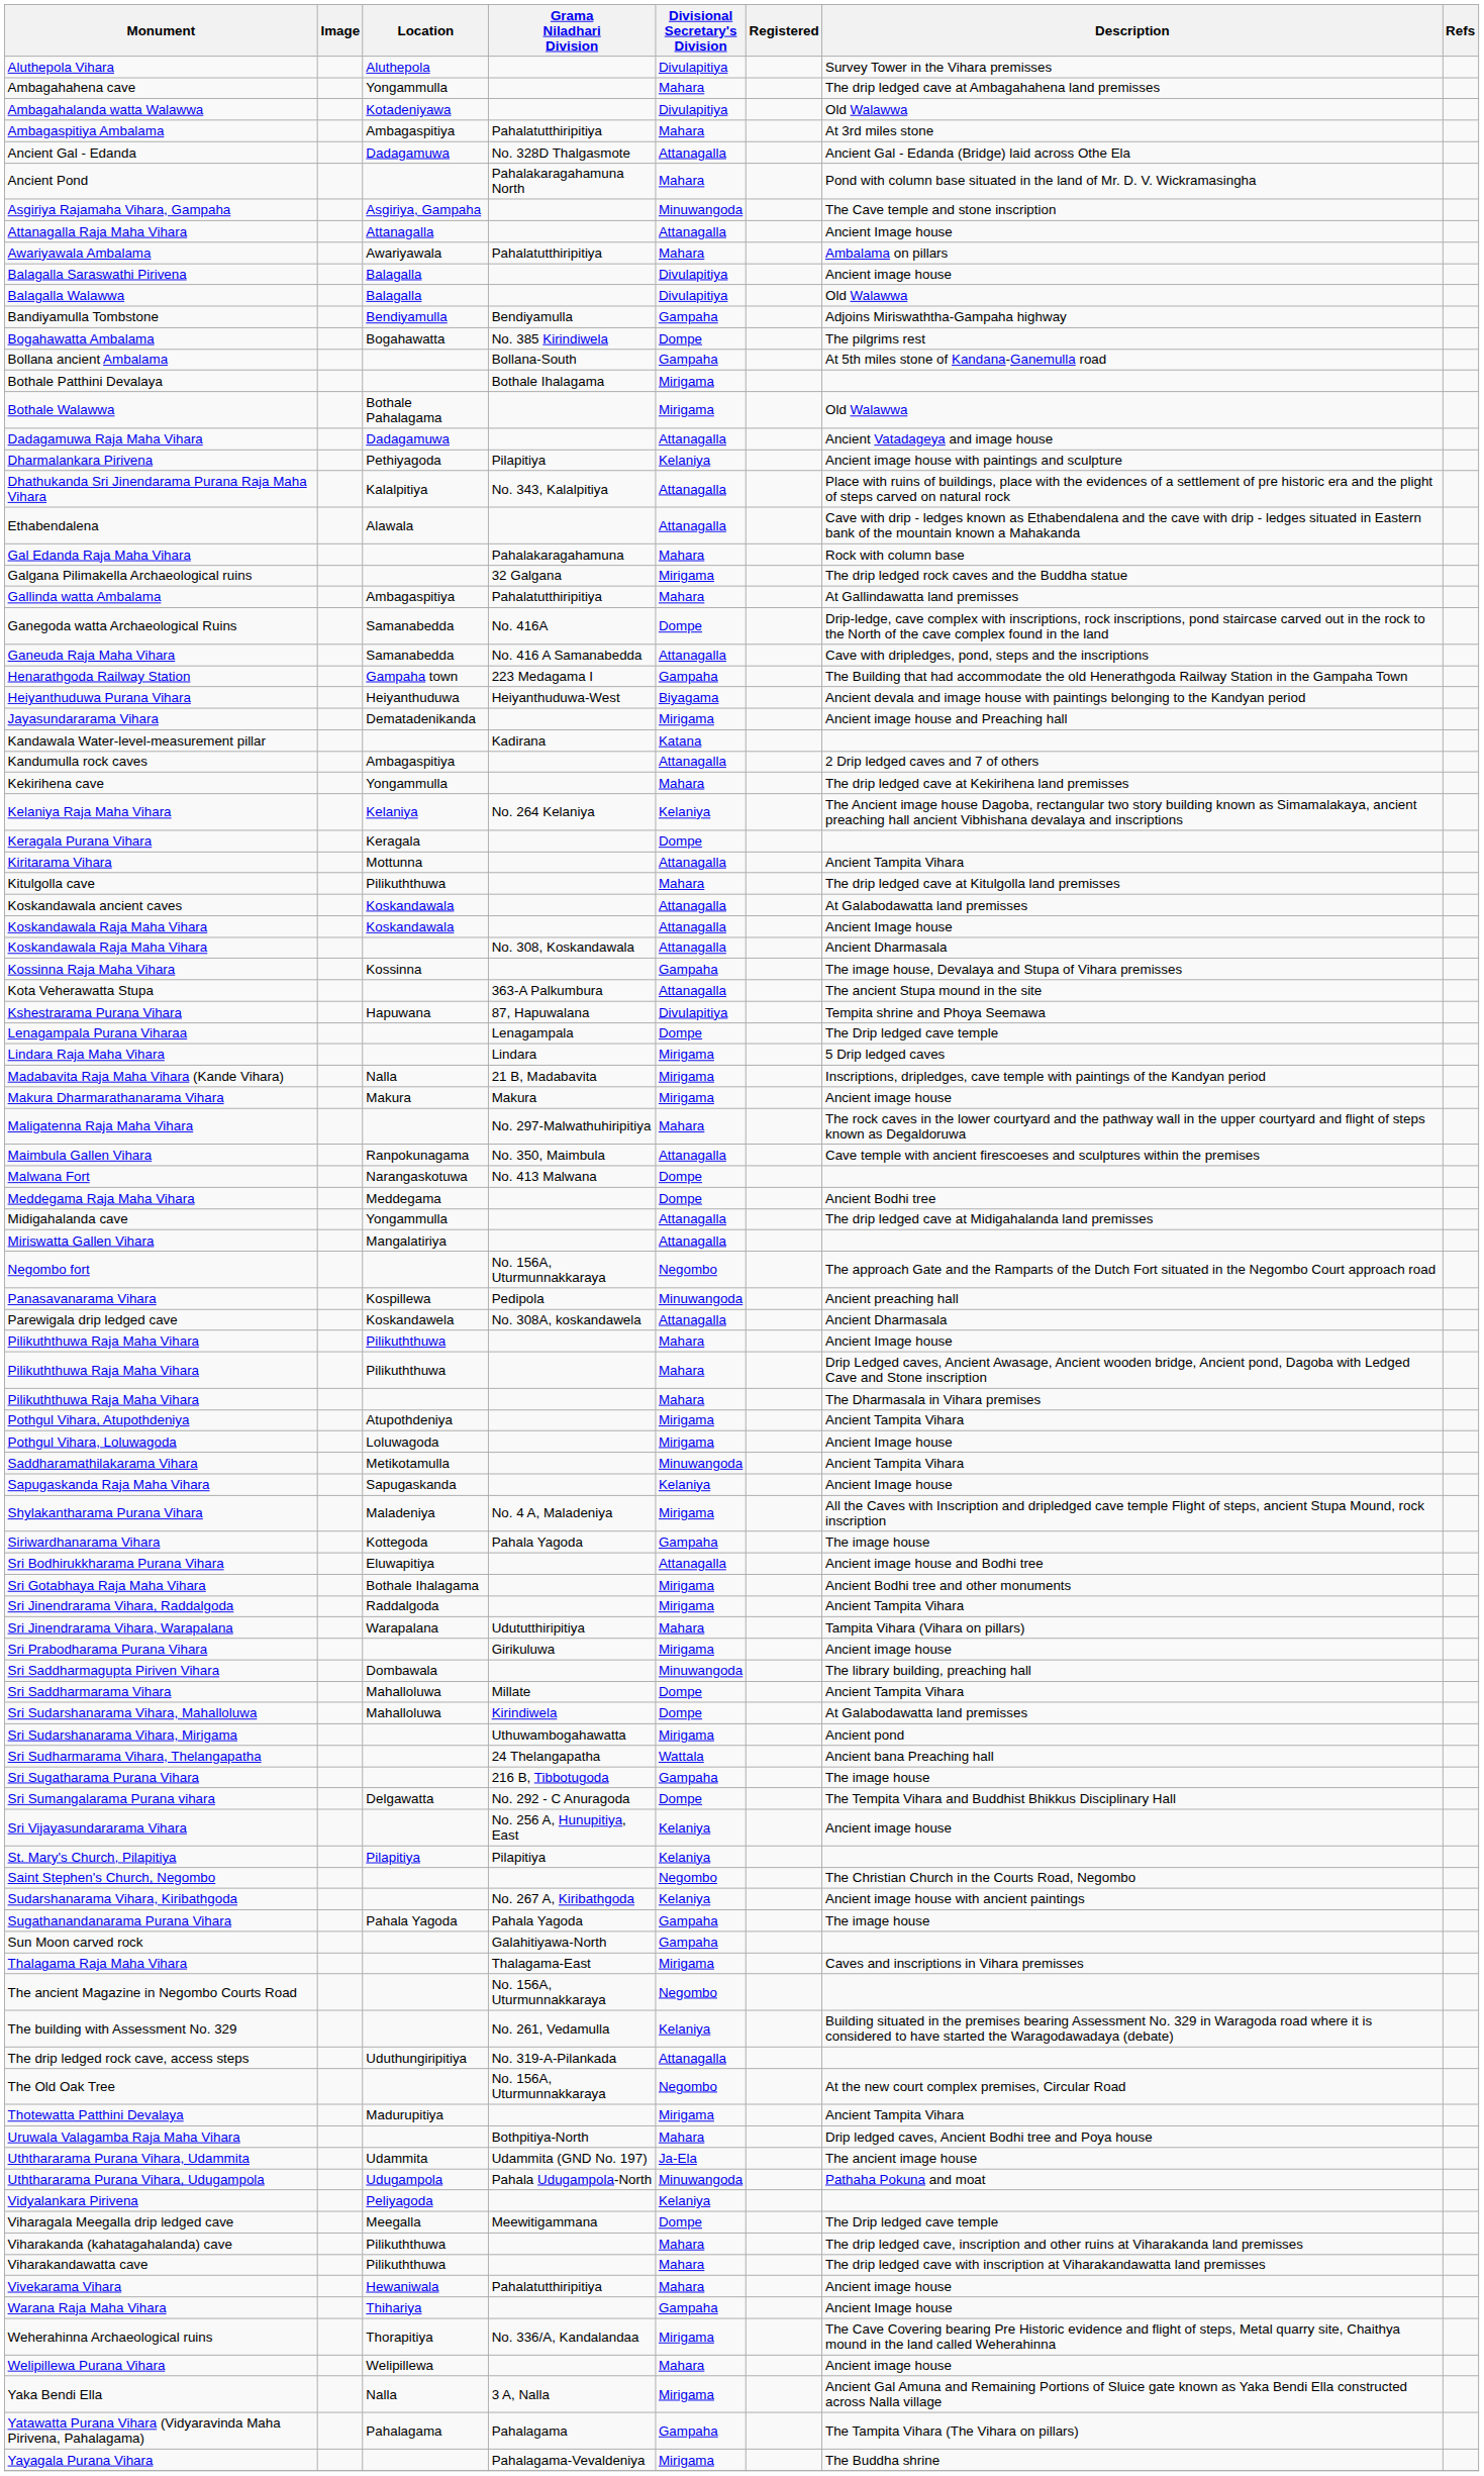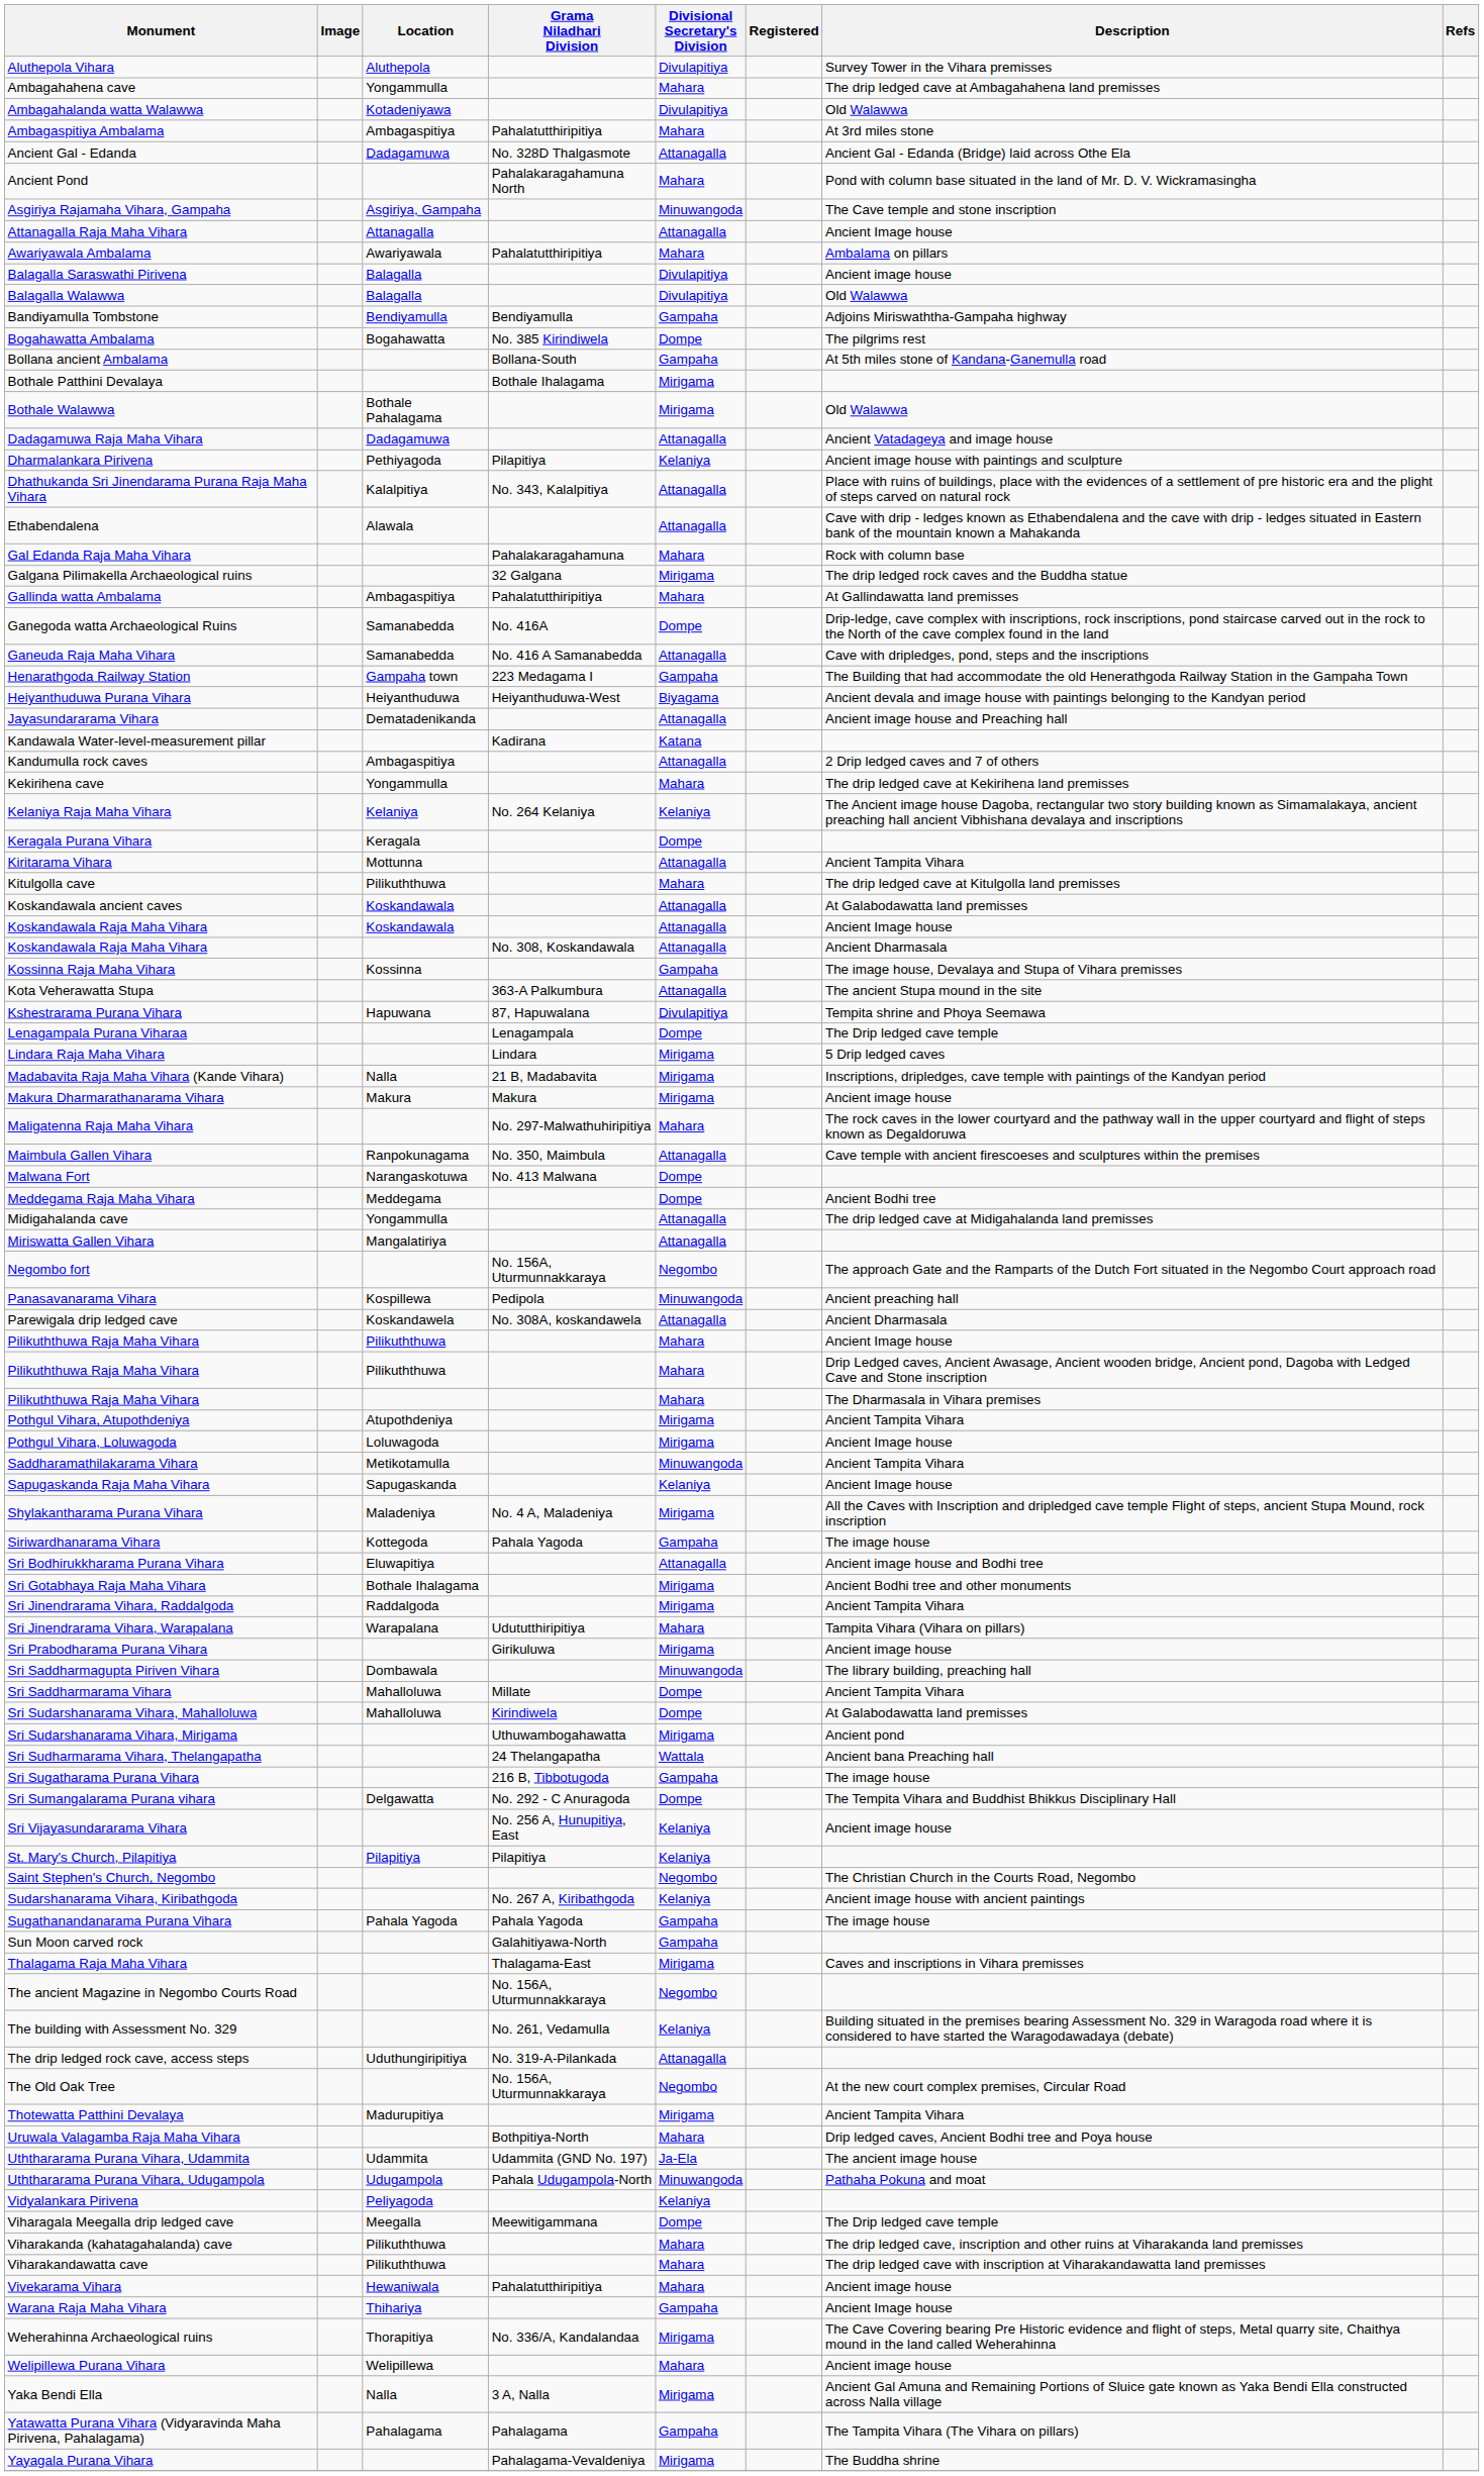Jayasundararama Vihara | Divisional Secretary's Division: Mirigama -> Attanagalla
